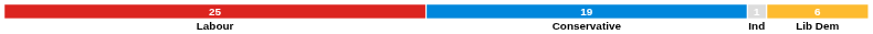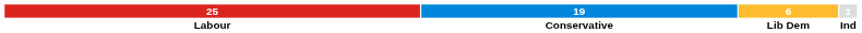columns swapped: 6 <-> 1
